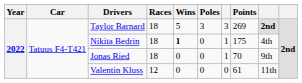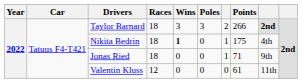Taylor Barnard | Wins: 5 -> 3
Taylor Barnard | column 7: 3 -> 2
Taylor Barnard | Points: 269 -> 266
Jonas Ried | Points: 70 -> 71
